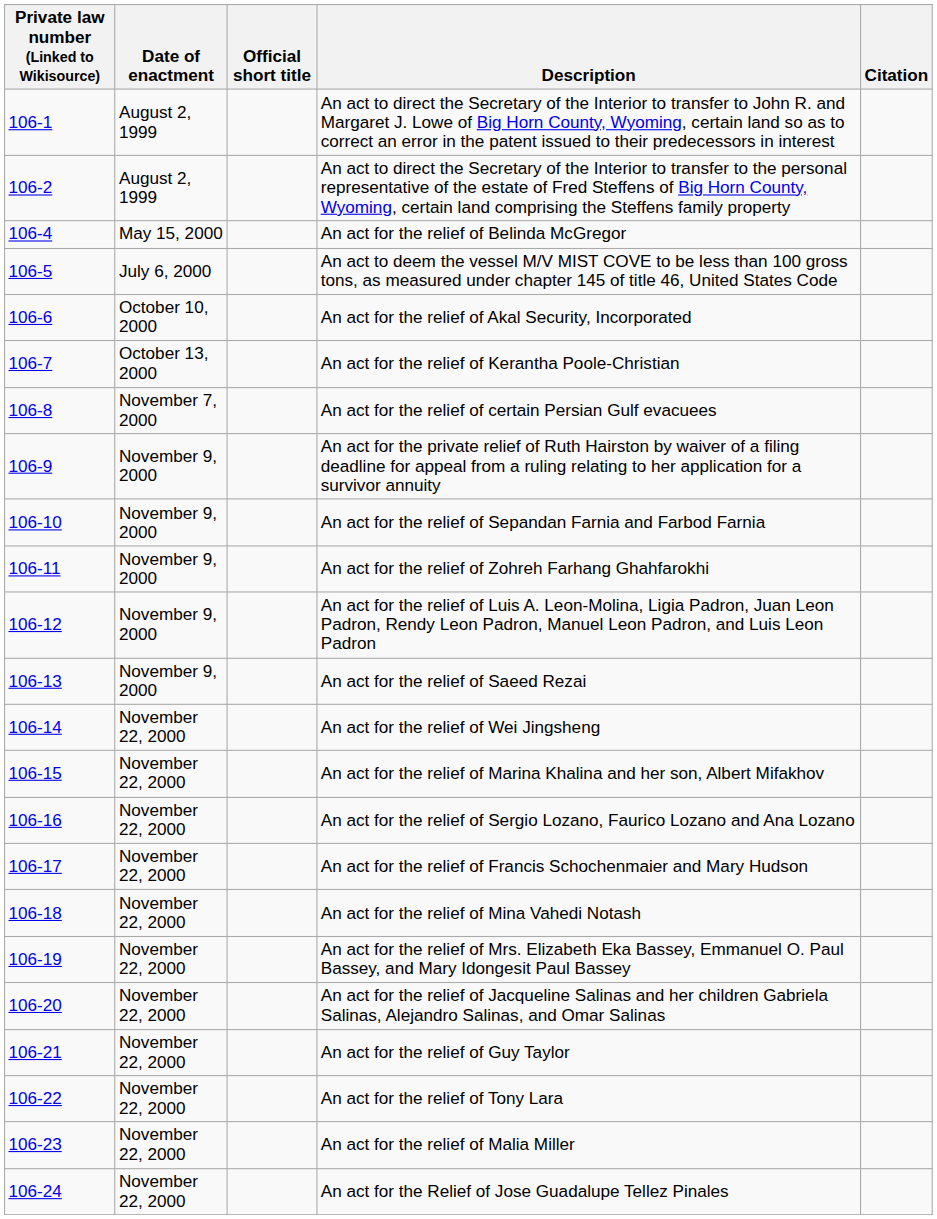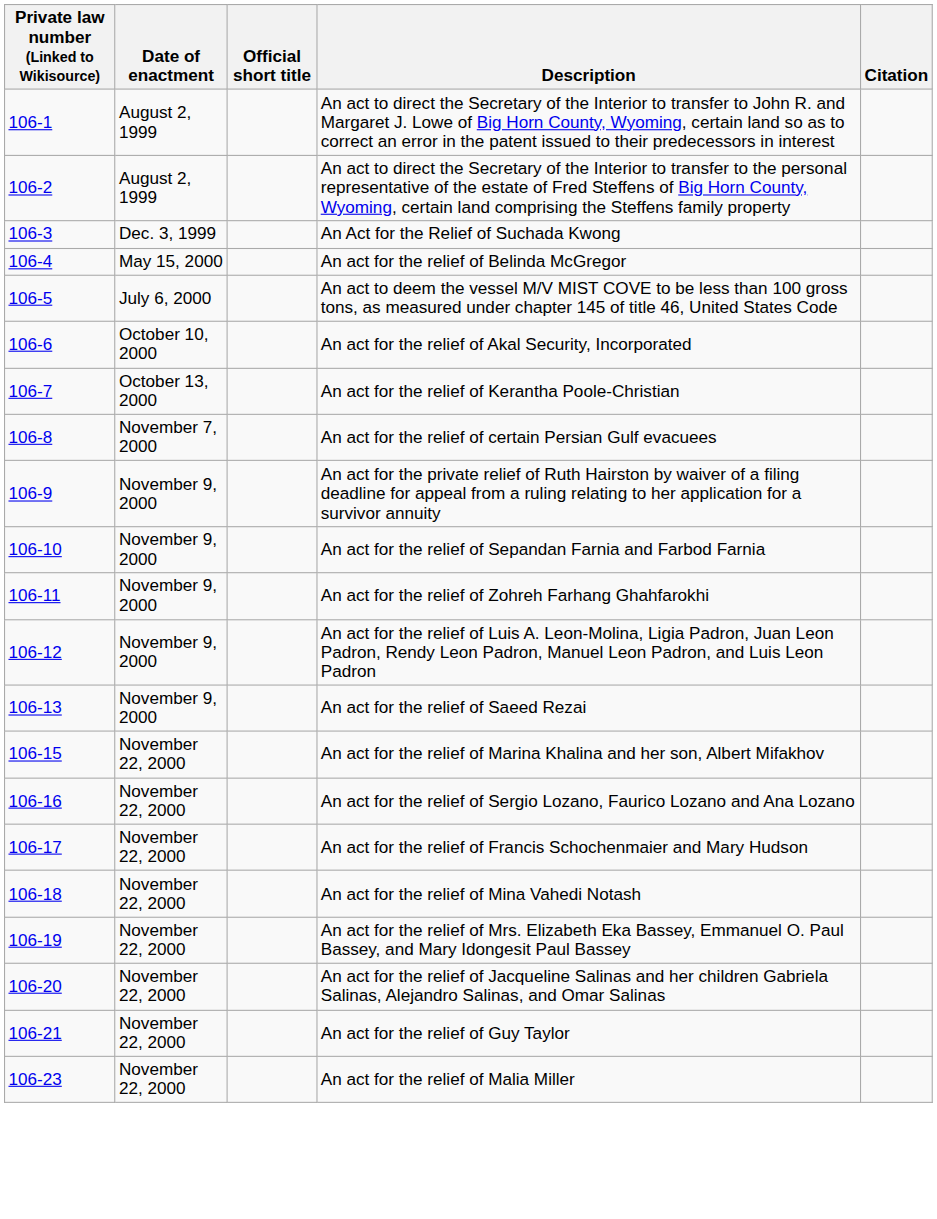+ row: 106-3 | Dec. 3, 1999 | An Act for the Relief of Suchada Kwong
- row: 106-14 | November 22, 2000 | An act for the relief of Wei Jingsheng
- row: 106-22 | November 22, 2000 | An act for the relief of Tony Lara
- row: 106-24 | November 22, 2000 | An act for the Relief of Jose Guadalupe Tellez Pinales
